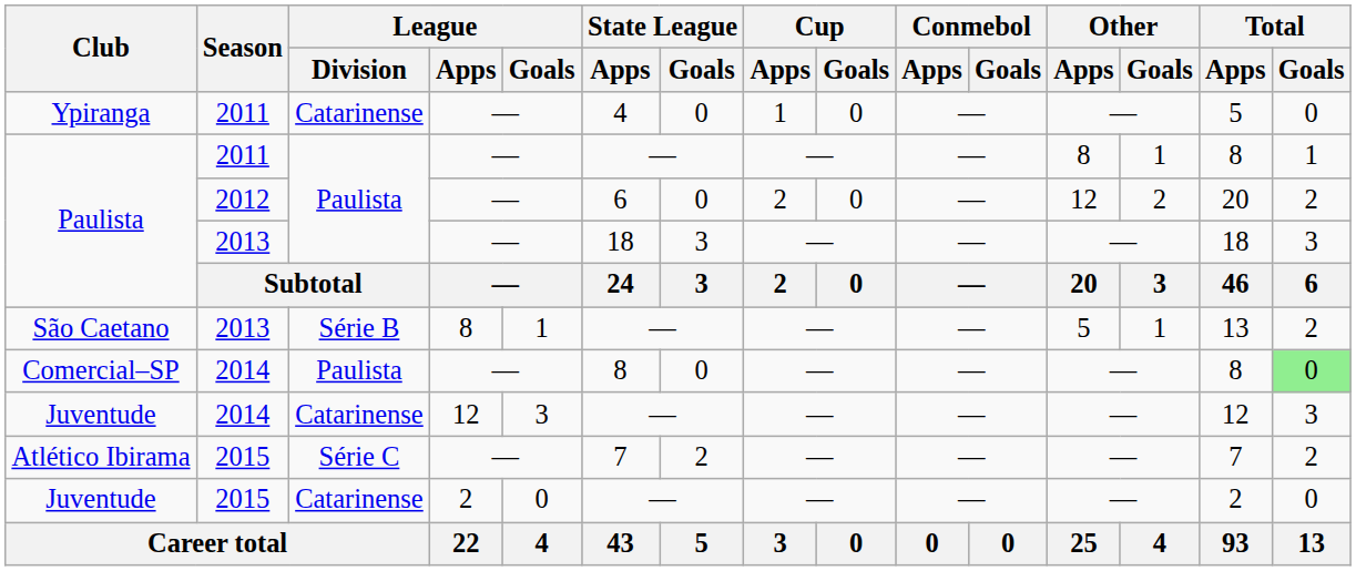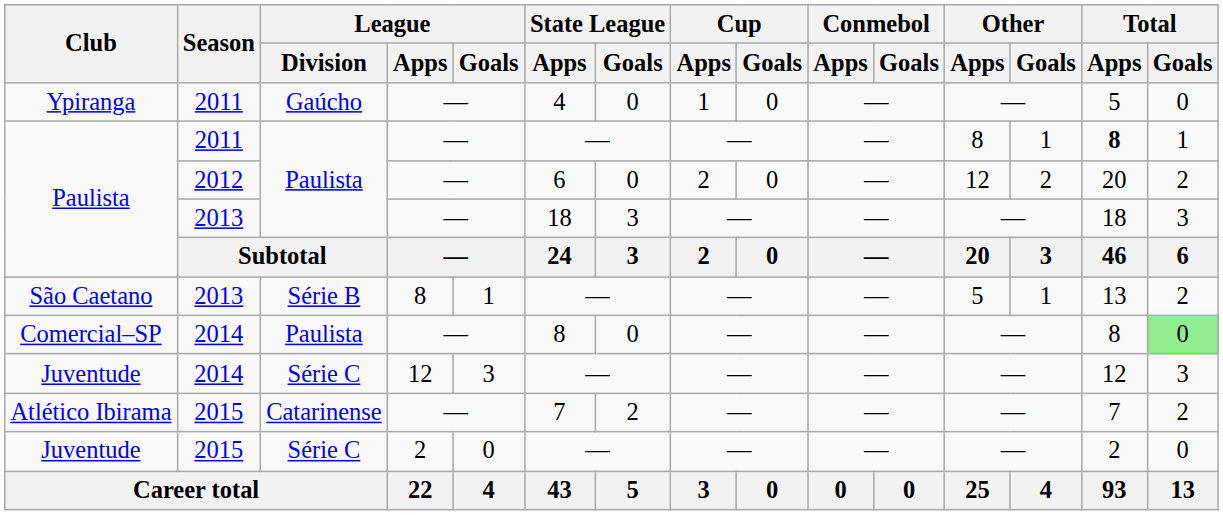Ypiranga | League / Division: Catarinense -> Gaúcho
Paulista / 2011 | Total / Apps: normal -> bold
Juventude / 2014 | League / Division: Catarinense -> Série C
Atlético Ibirama | League / Division: Série C -> Catarinense
Juventude / 2015 | League / Division: Catarinense -> Série C
